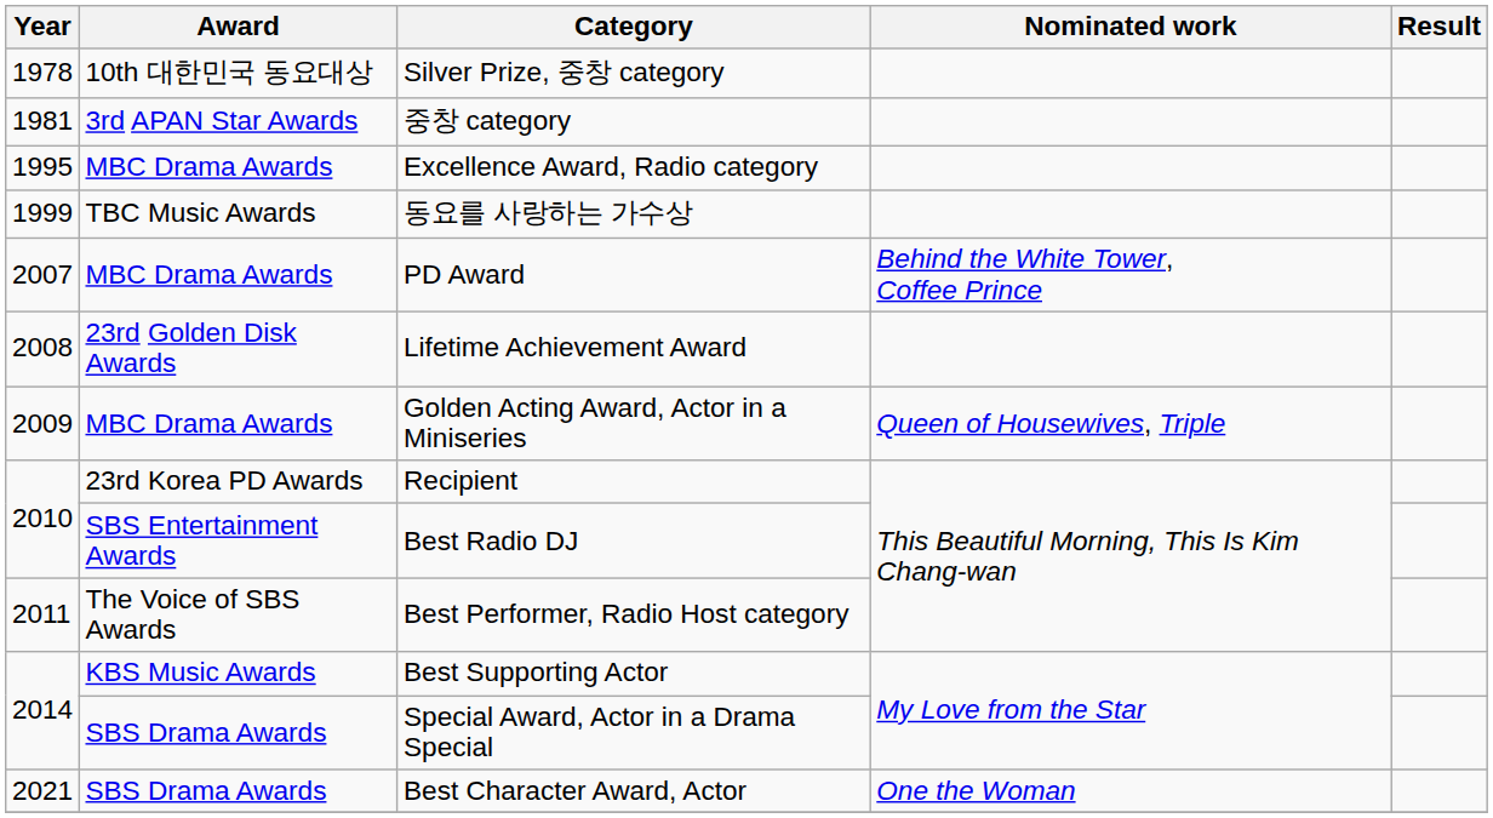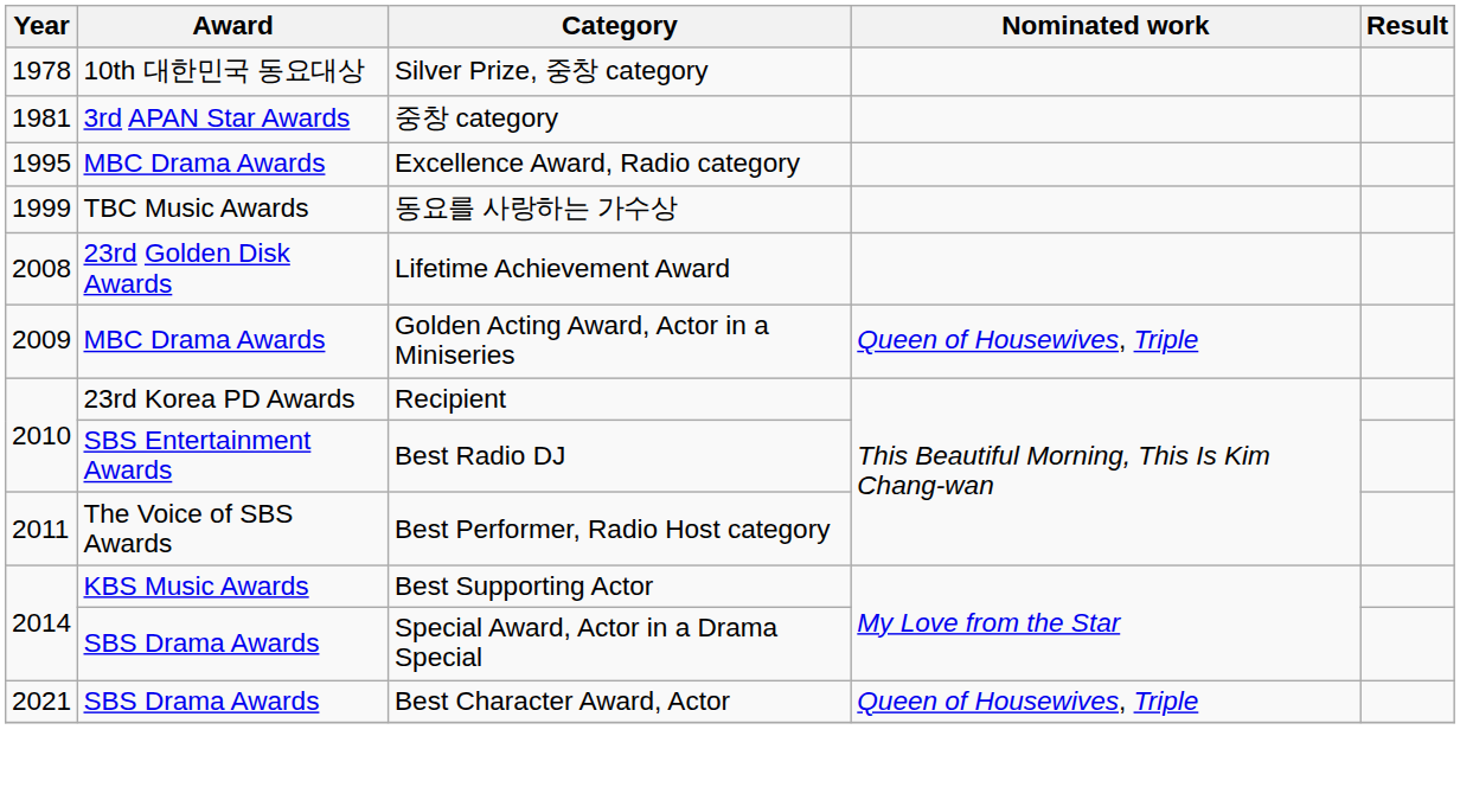- row: 2007 | MBC Drama Awards | PD Award | Behind the White Tower, Coffee Prince
Best Character Award, Actor | Nominated work: One the Woman -> Queen of Housewives, Triple
